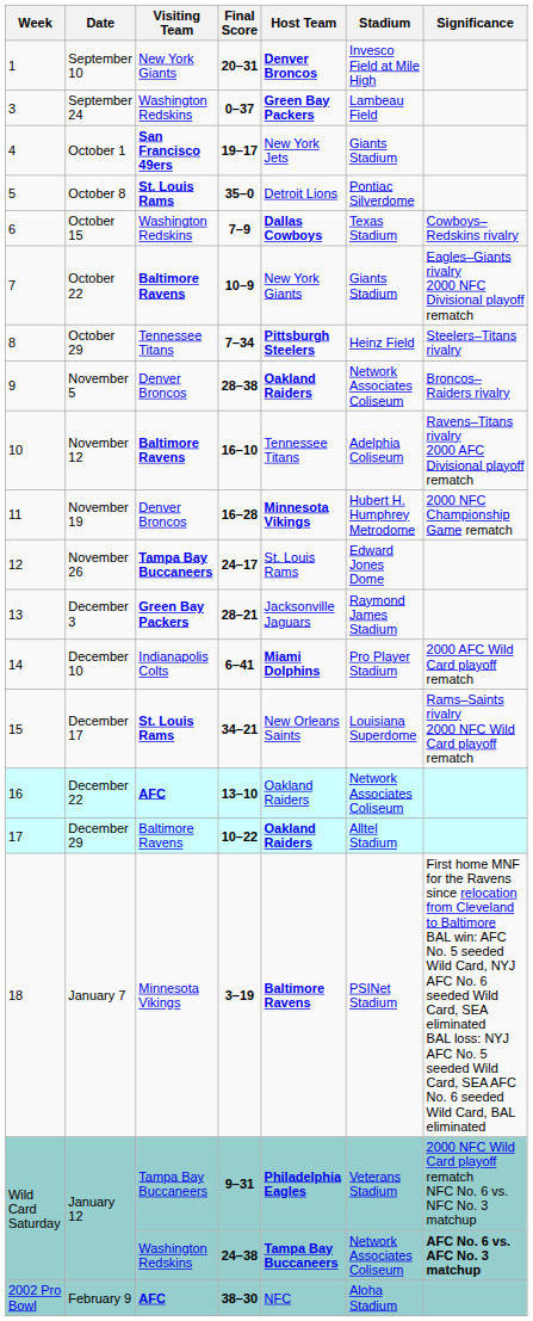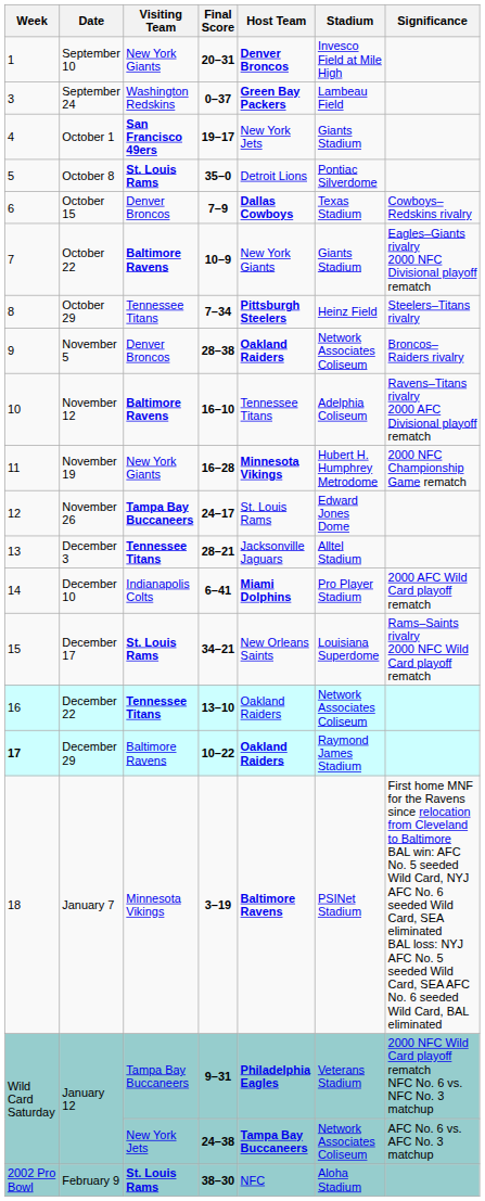October 15 | Visiting Team: Washington Redskins -> Denver Broncos
November 19 | Visiting Team: Denver Broncos -> New York Giants
December 3 | Visiting Team: Green Bay Packers -> Tennessee Titans
December 3 | Stadium: Raymond James Stadium -> Alltel Stadium
December 22 | Visiting Team: AFC -> Tennessee Titans
December 29 | Week: normal -> bold
December 29 | Stadium: Alltel Stadium -> Raymond James Stadium
January 12 / 24–38 | Visiting Team: Washington Redskins -> New York Jets
January 12 / 24–38 | Significance: bold -> normal
February 9 | Visiting Team: AFC -> St. Louis Rams
